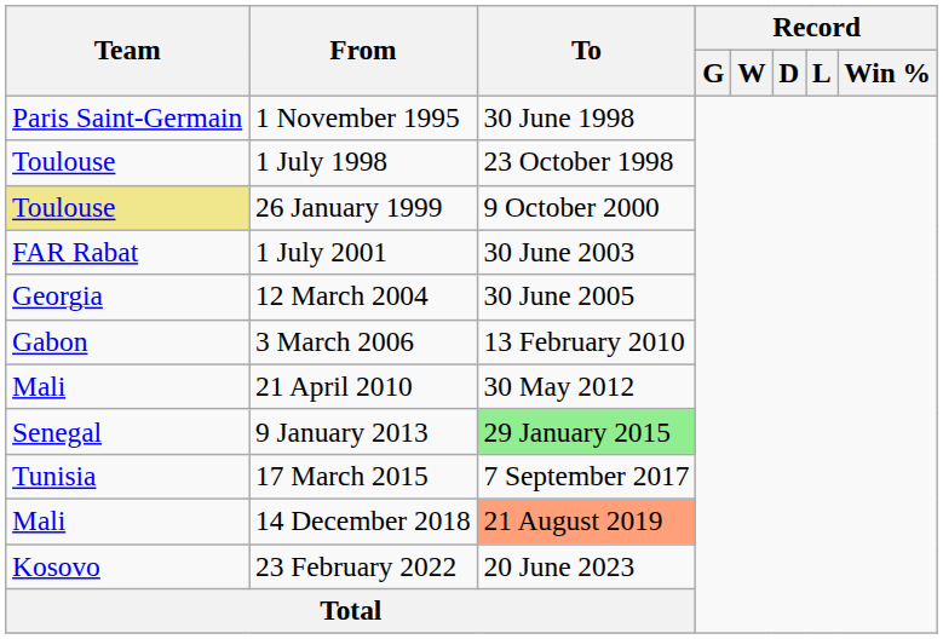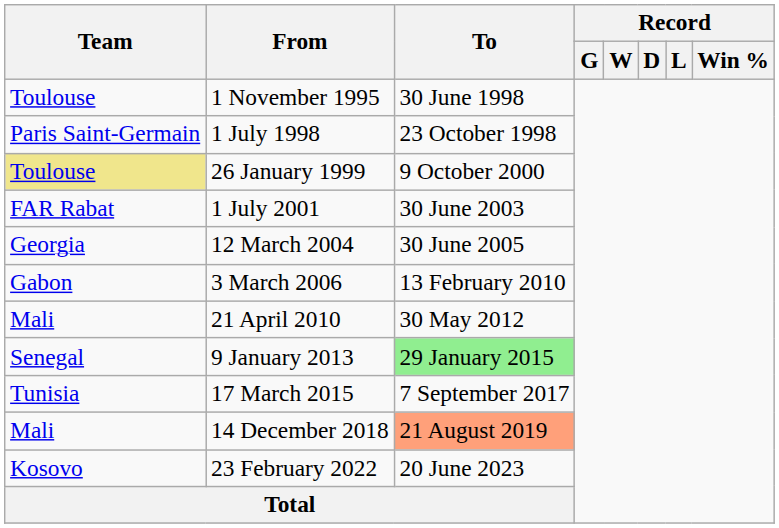1 November 1995 | Team: Paris Saint-Germain -> Toulouse
1 July 1998 | Team: Toulouse -> Paris Saint-Germain
